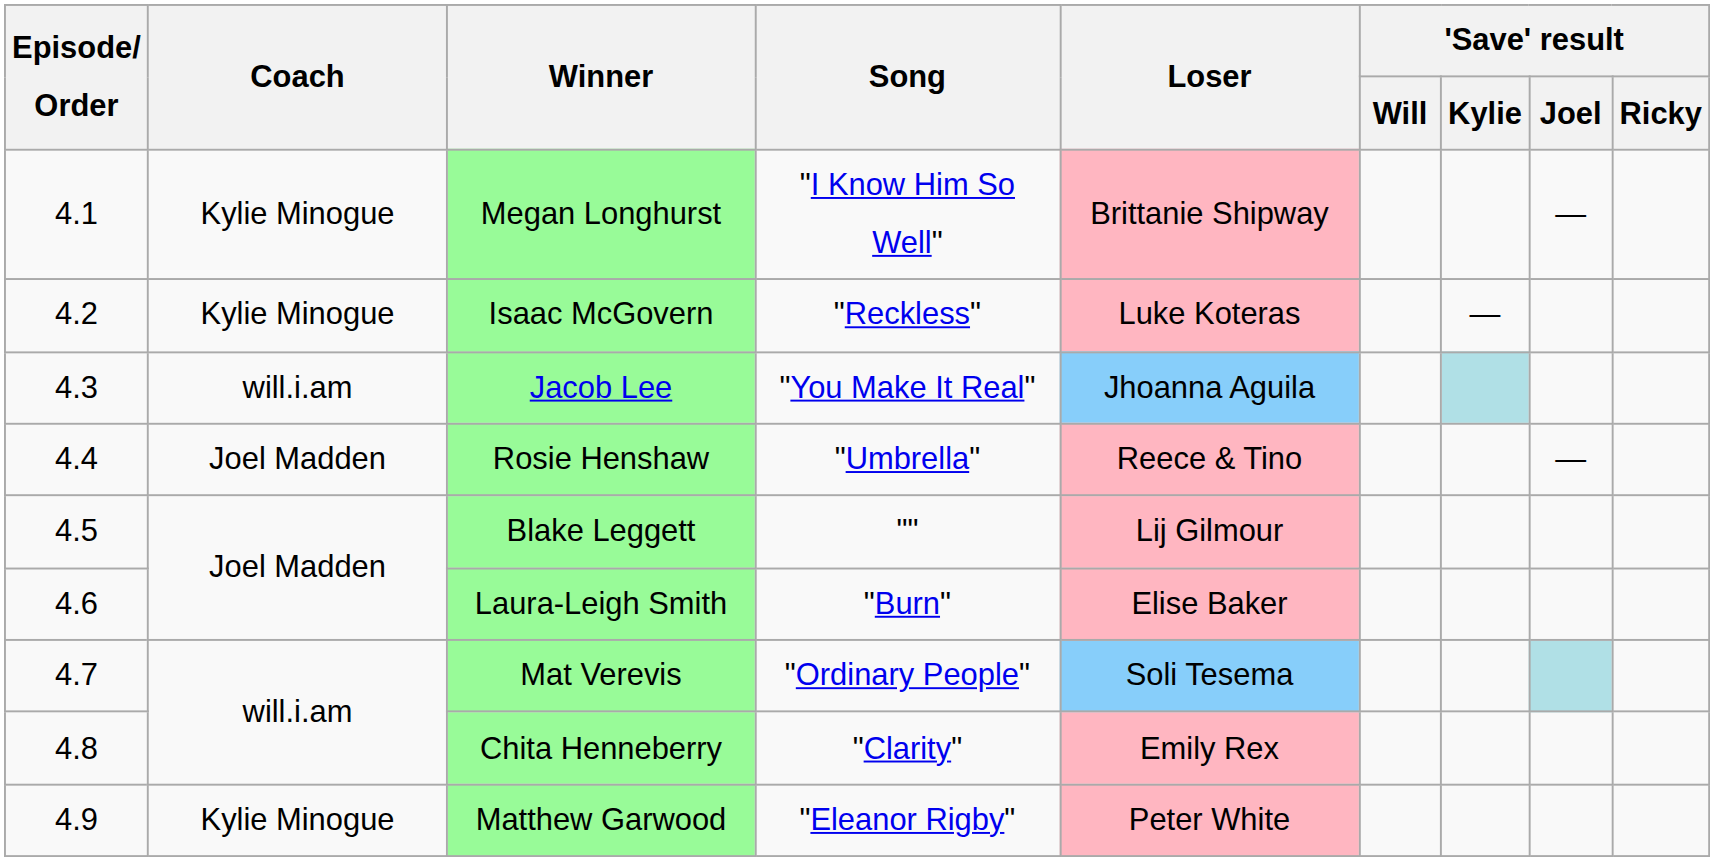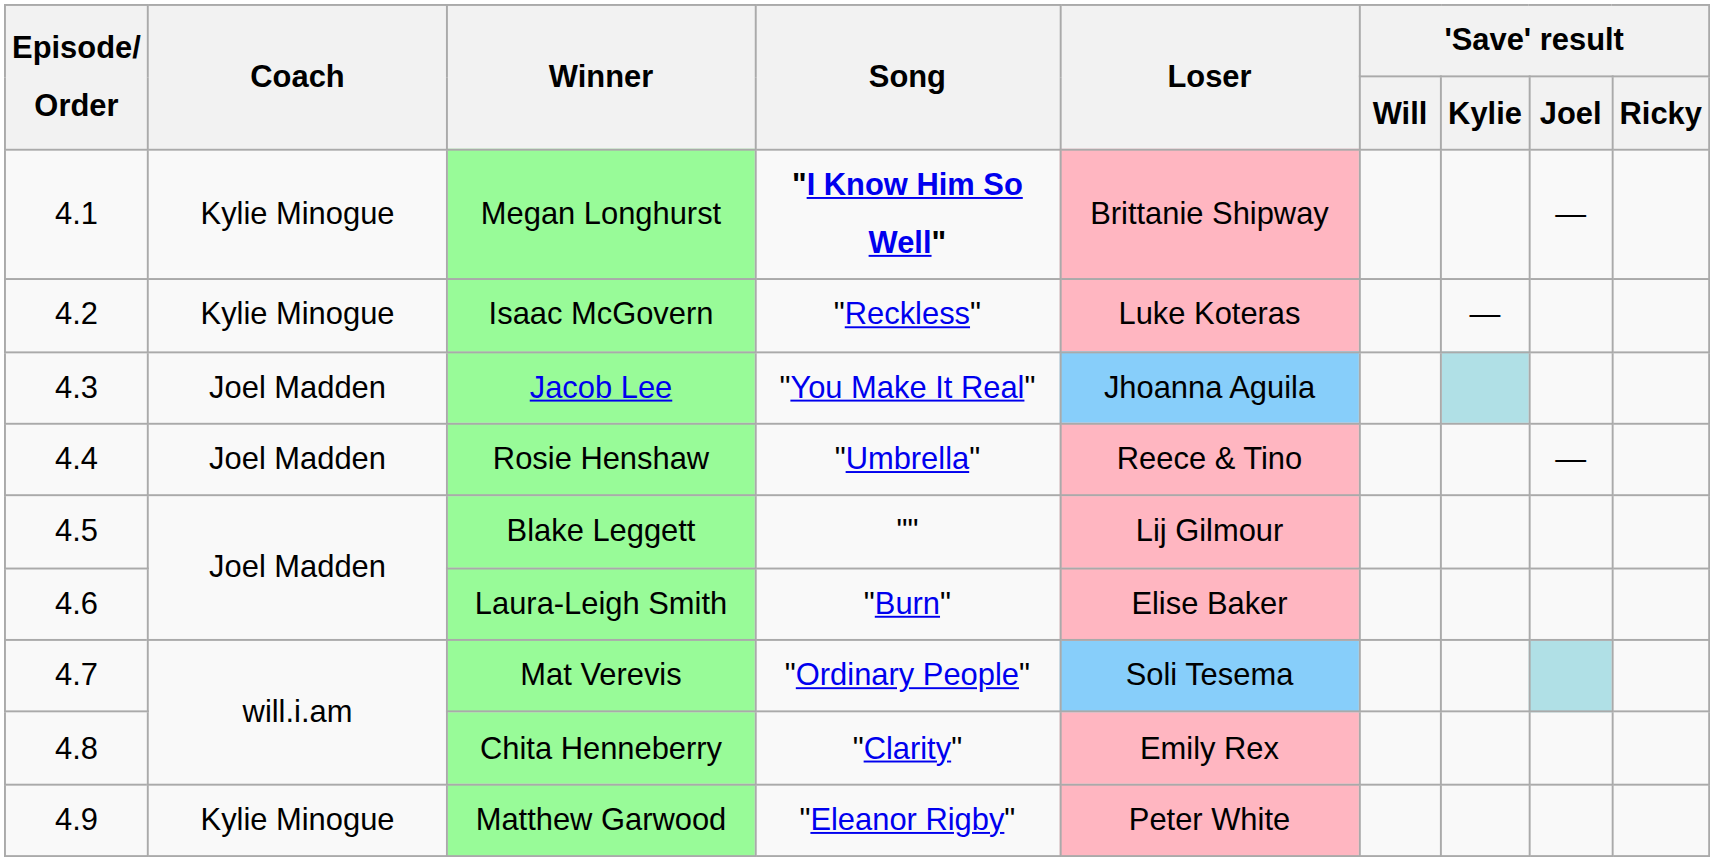Megan Longhurst | Song: normal -> bold
Jacob Lee | Coach: will.i.am -> Joel Madden
